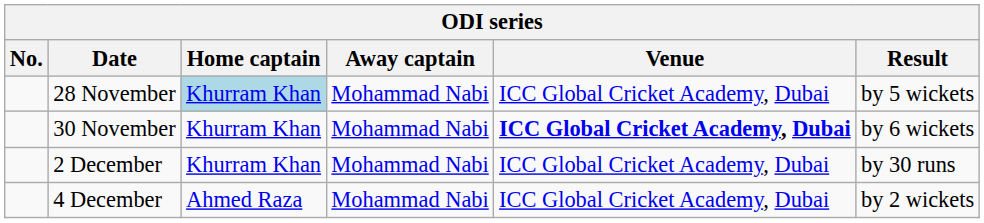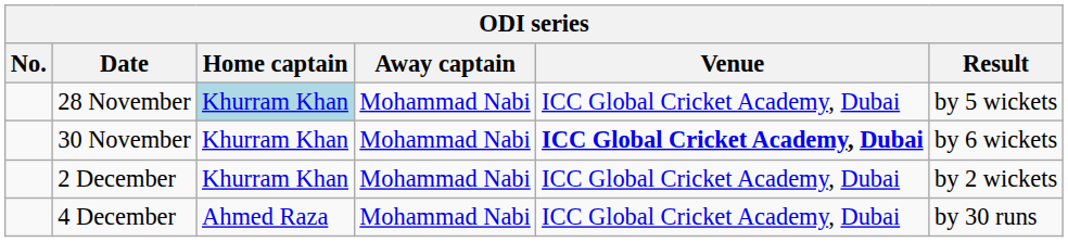2 December | Result: by 30 runs -> by 2 wickets
4 December | Result: by 2 wickets -> by 30 runs
